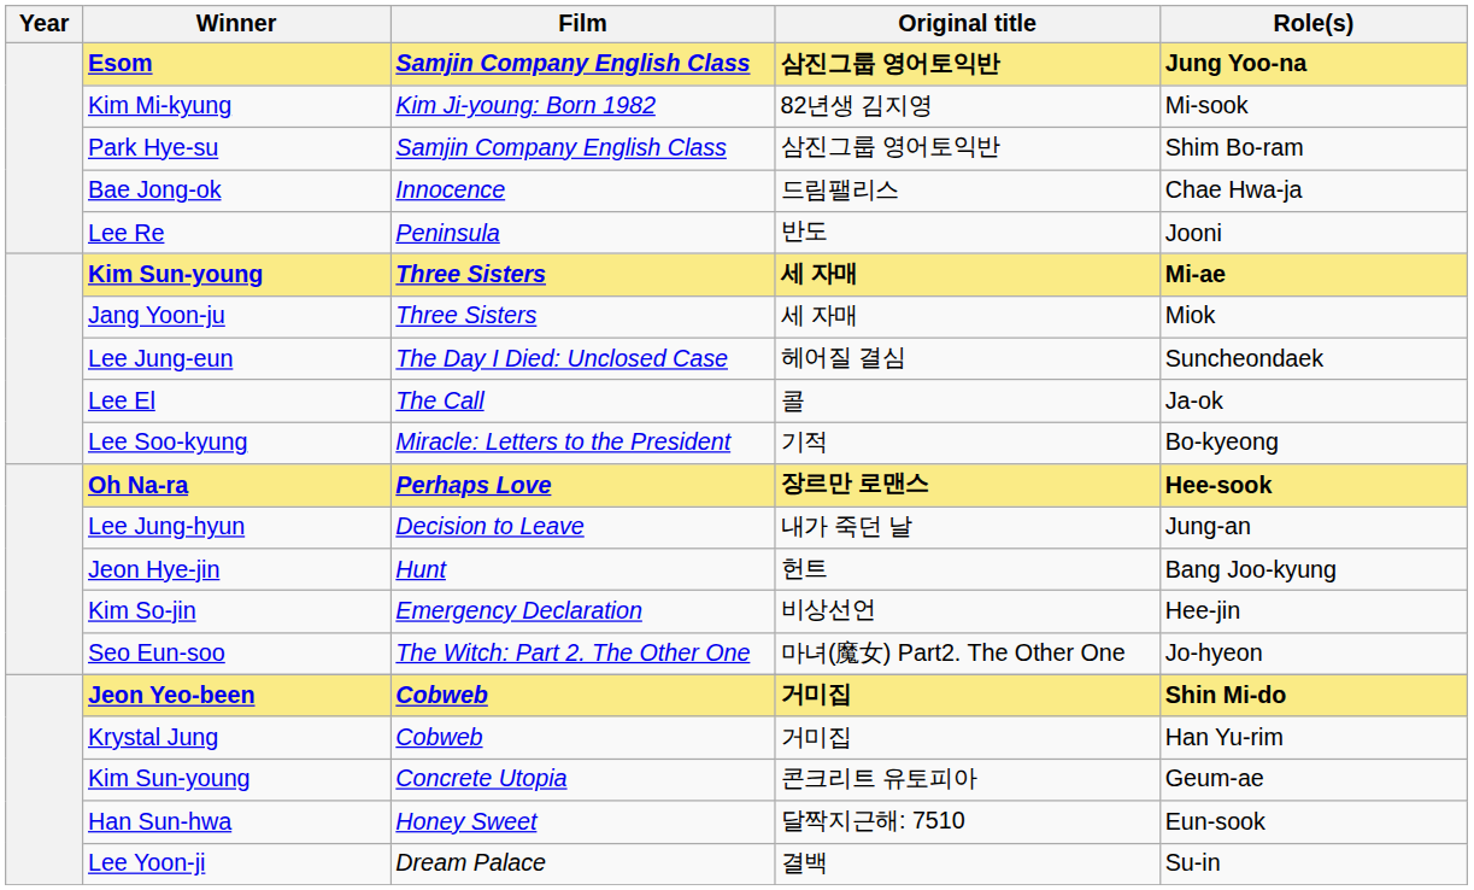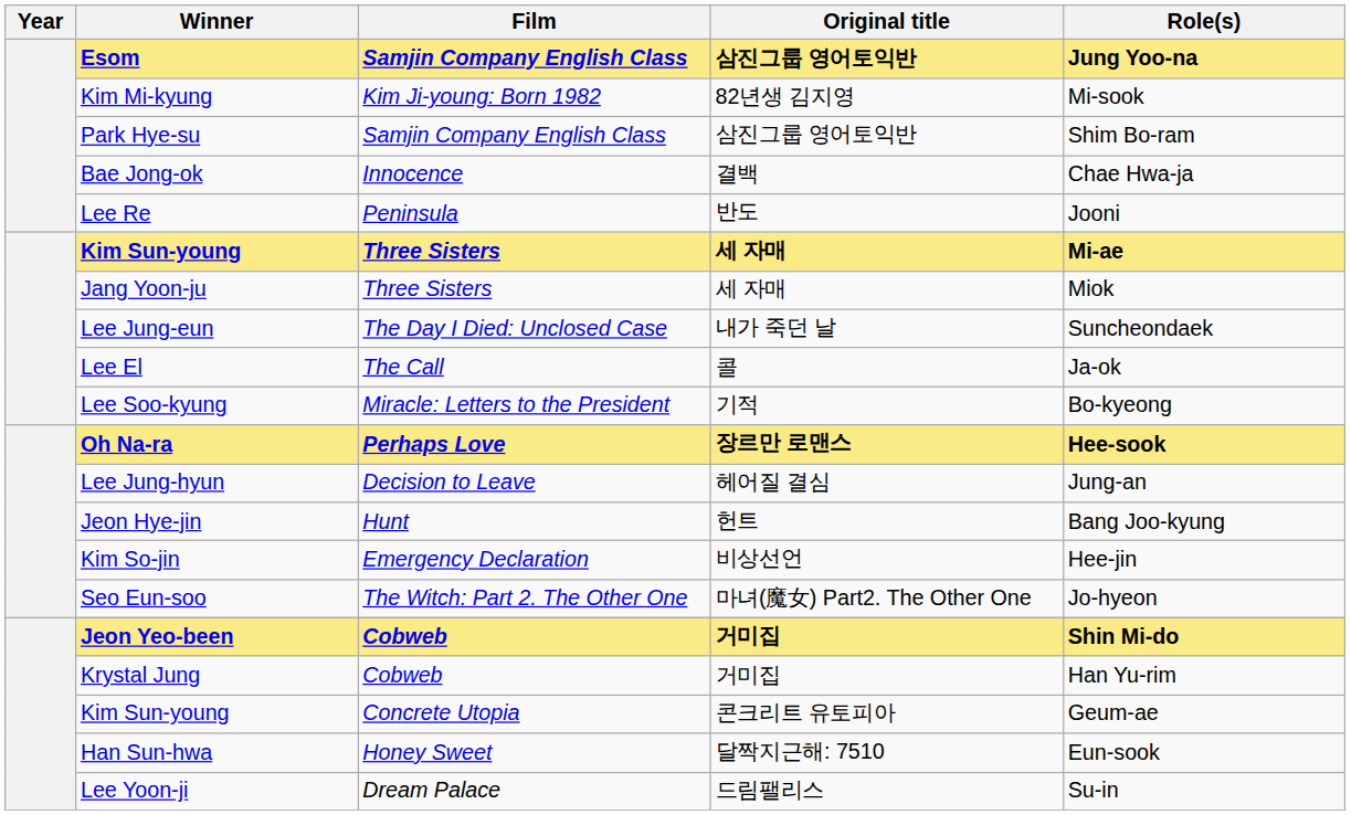Bae Jong-ok | Original title: 드림팰리스 -> 결백
Lee Jung-eun | Original title: 헤어질 결심 -> 내가 죽던 날
Lee Jung-hyun | Original title: 내가 죽던 날 -> 헤어질 결심
Lee Yoon-ji | Original title: 결백 -> 드림팰리스
